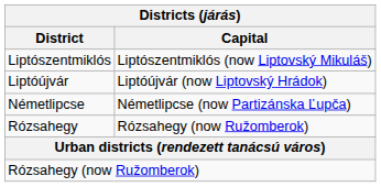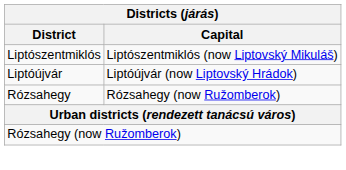- row: Németlipcse | Németlipcse (now Partizánska Ľupča)
